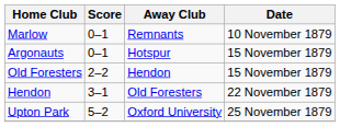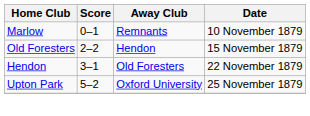- row: Argonauts | 0–1 | Hotspur | 15 November 1879
